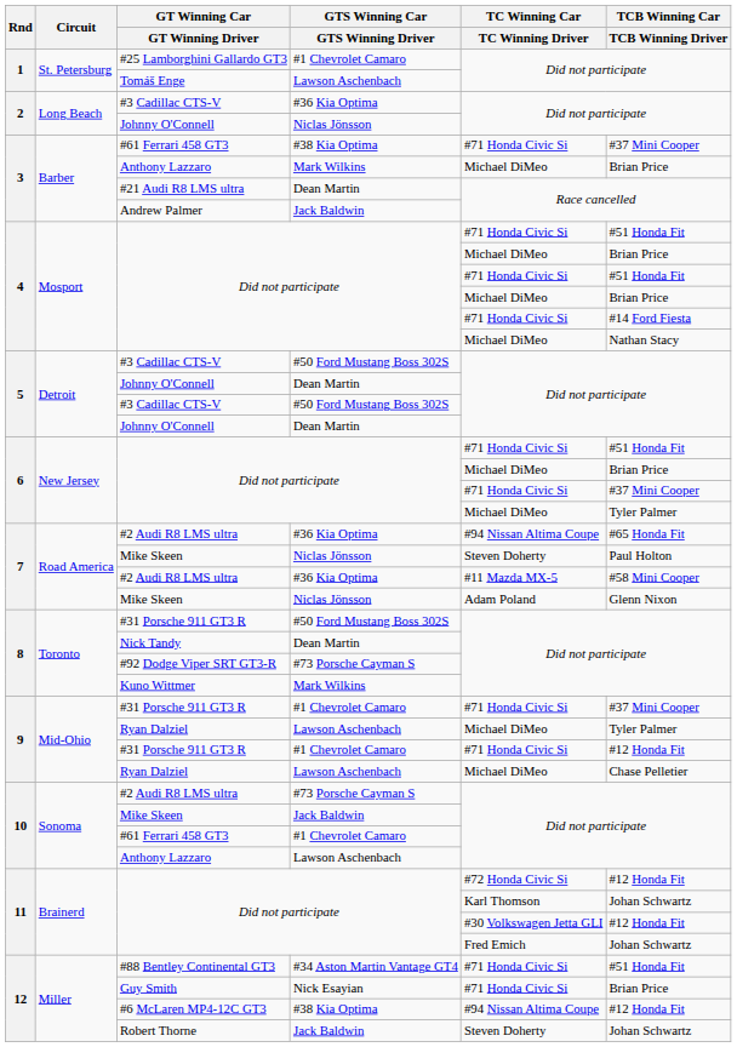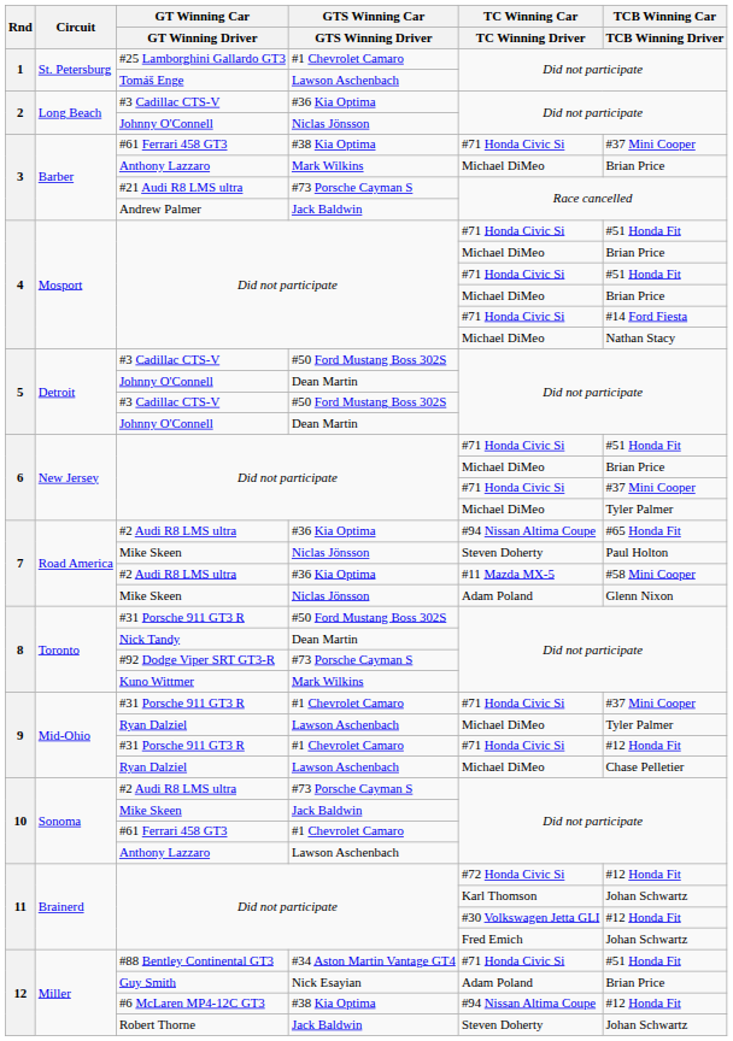#21 Audi R8 LMS ultra | GTS Winning Car / GTS Winning Driver: Dean Martin -> #73 Porsche Cayman S
Guy Smith | TC Winning Car / TC Winning Driver: #71 Honda Civic Si -> Adam Poland
